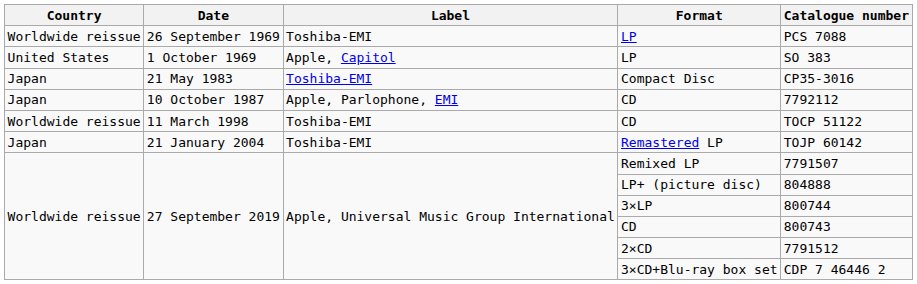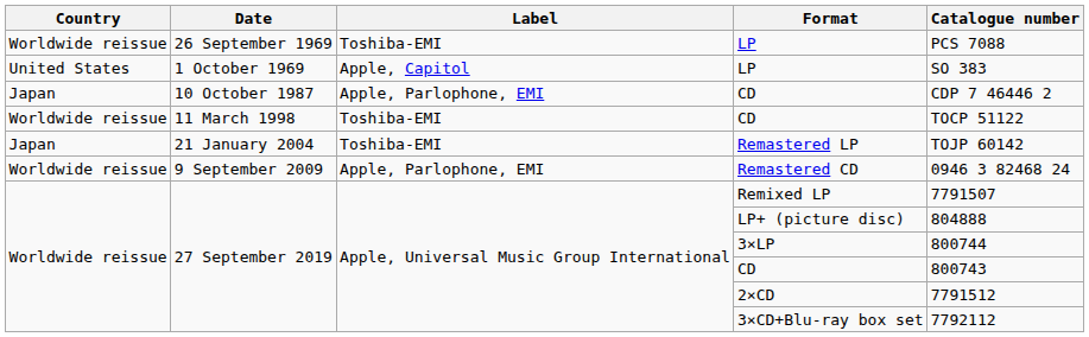- row: Japan | 21 May 1983 | Toshiba-EMI | Compact Disc | CP35-3016
10 October 1987 / CD | Catalogue number: 7792112 -> CDP 7 46446 2
+ row: Worldwide reissue | 9 September 2009 | Apple, Parlophone, EMI | Remastered CD | 0946 3 82468 24
3×CD+Blu-ray box set | Catalogue number: CDP 7 46446 2 -> 7792112
